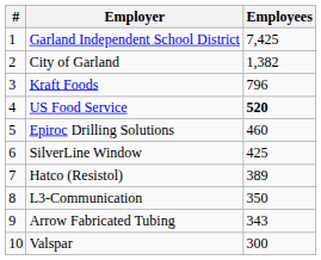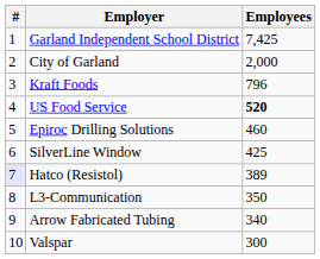City of Garland | Employees: 1,382 -> 2,000
Hatco (Resistol) | #: no background -> lavender background
Arrow Fabricated Tubing | Employees: 343 -> 340
